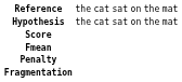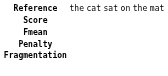- row: Hypothesis | the | cat | sat | on | the | mat
